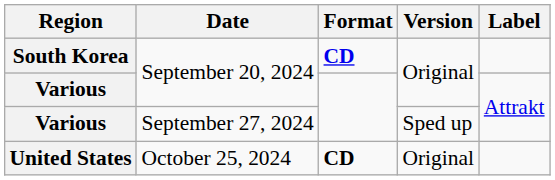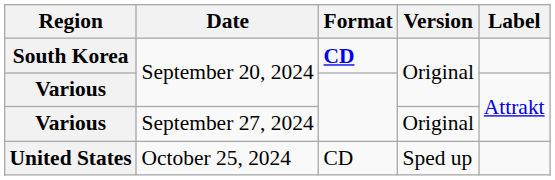Various / September 27, 2024 | Version: Sped up -> Original
United States | Format: bold -> normal
United States | Version: Original -> Sped up
